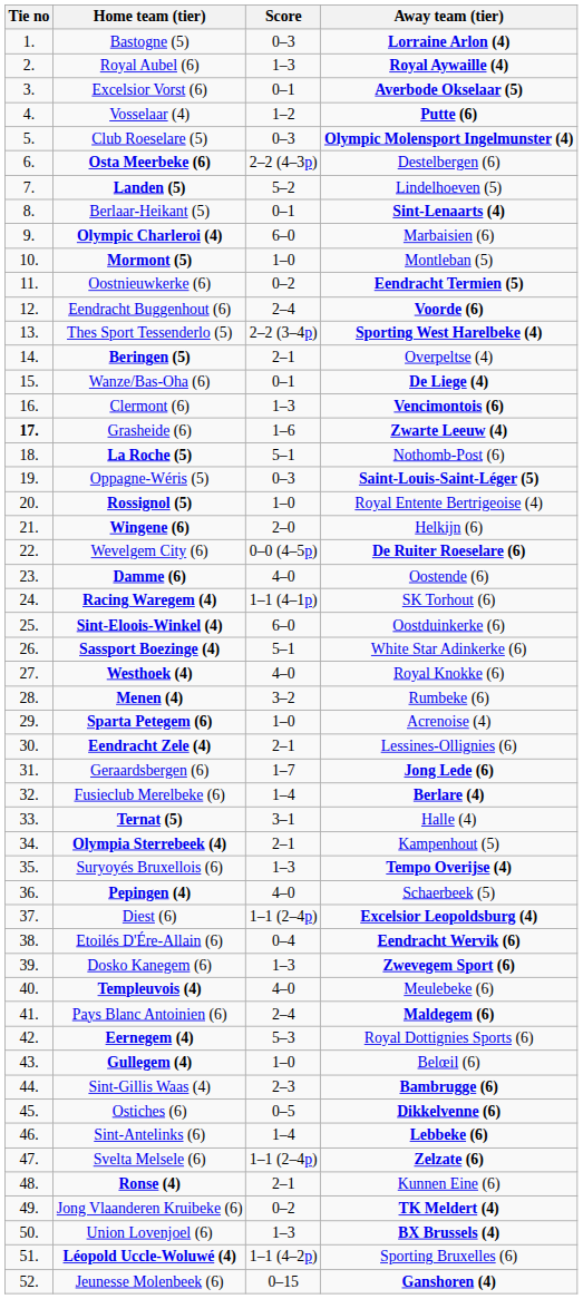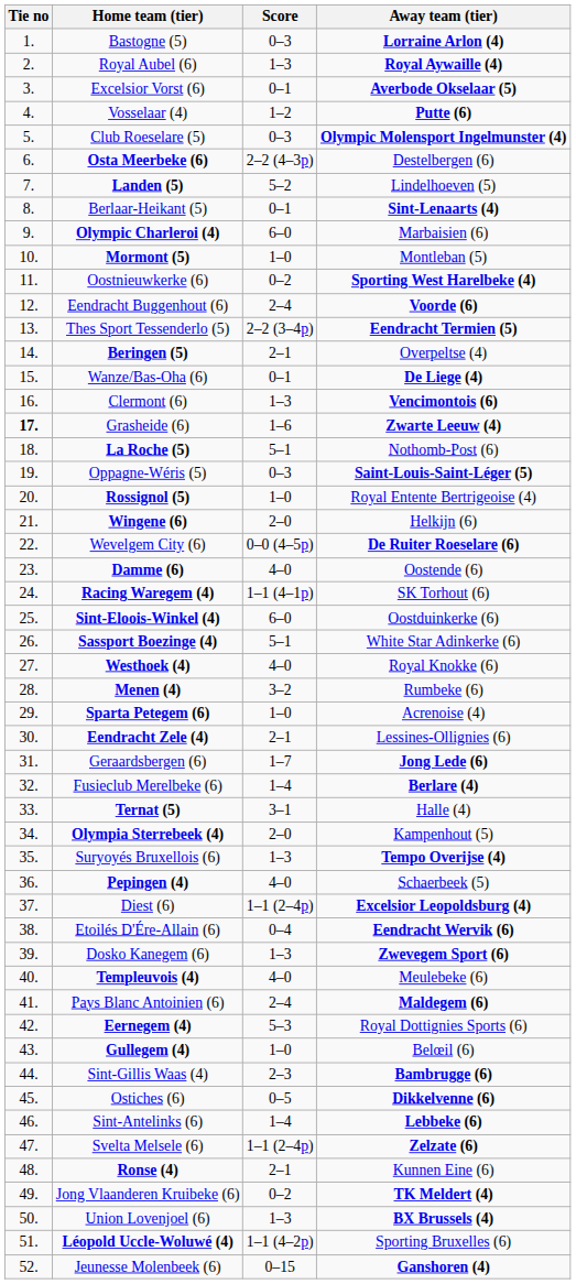Oostnieuwkerke (6) | Away team (tier): Eendracht Termien (5) -> Sporting West Harelbeke (4)
Thes Sport Tessenderlo (5) | Away team (tier): Sporting West Harelbeke (4) -> Eendracht Termien (5)
Olympia Sterrebeek (4) | Score: 2–1 -> 2–0
